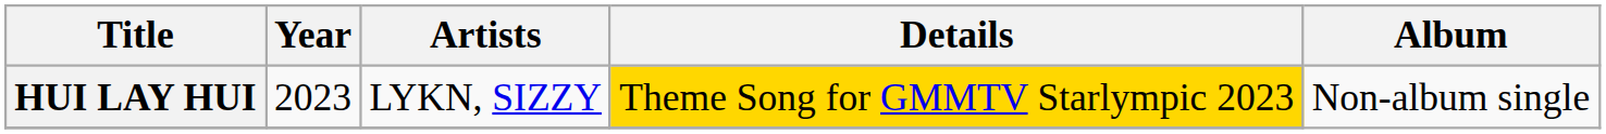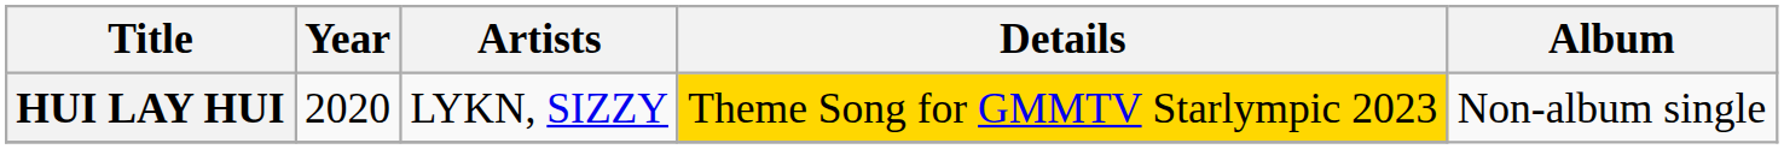HUI LAY HUI | Year: 2023 -> 2020
